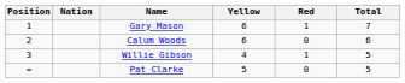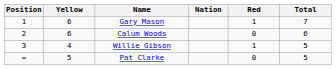columns swapped: Nation <-> Yellow
